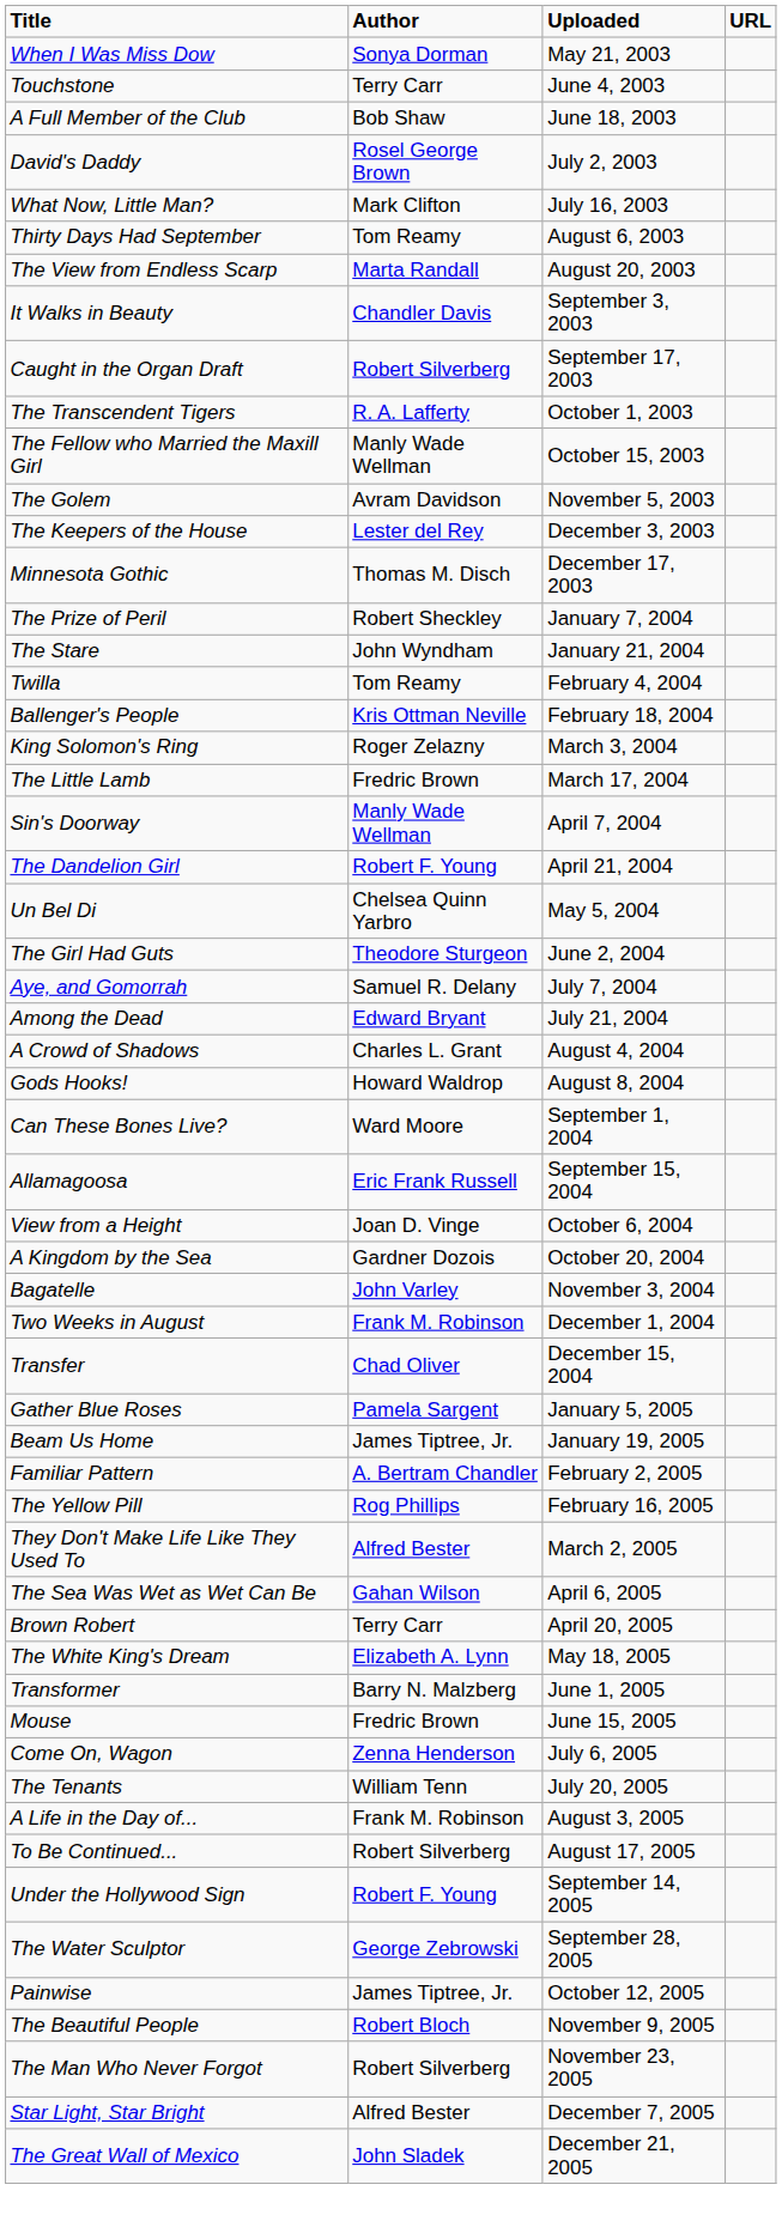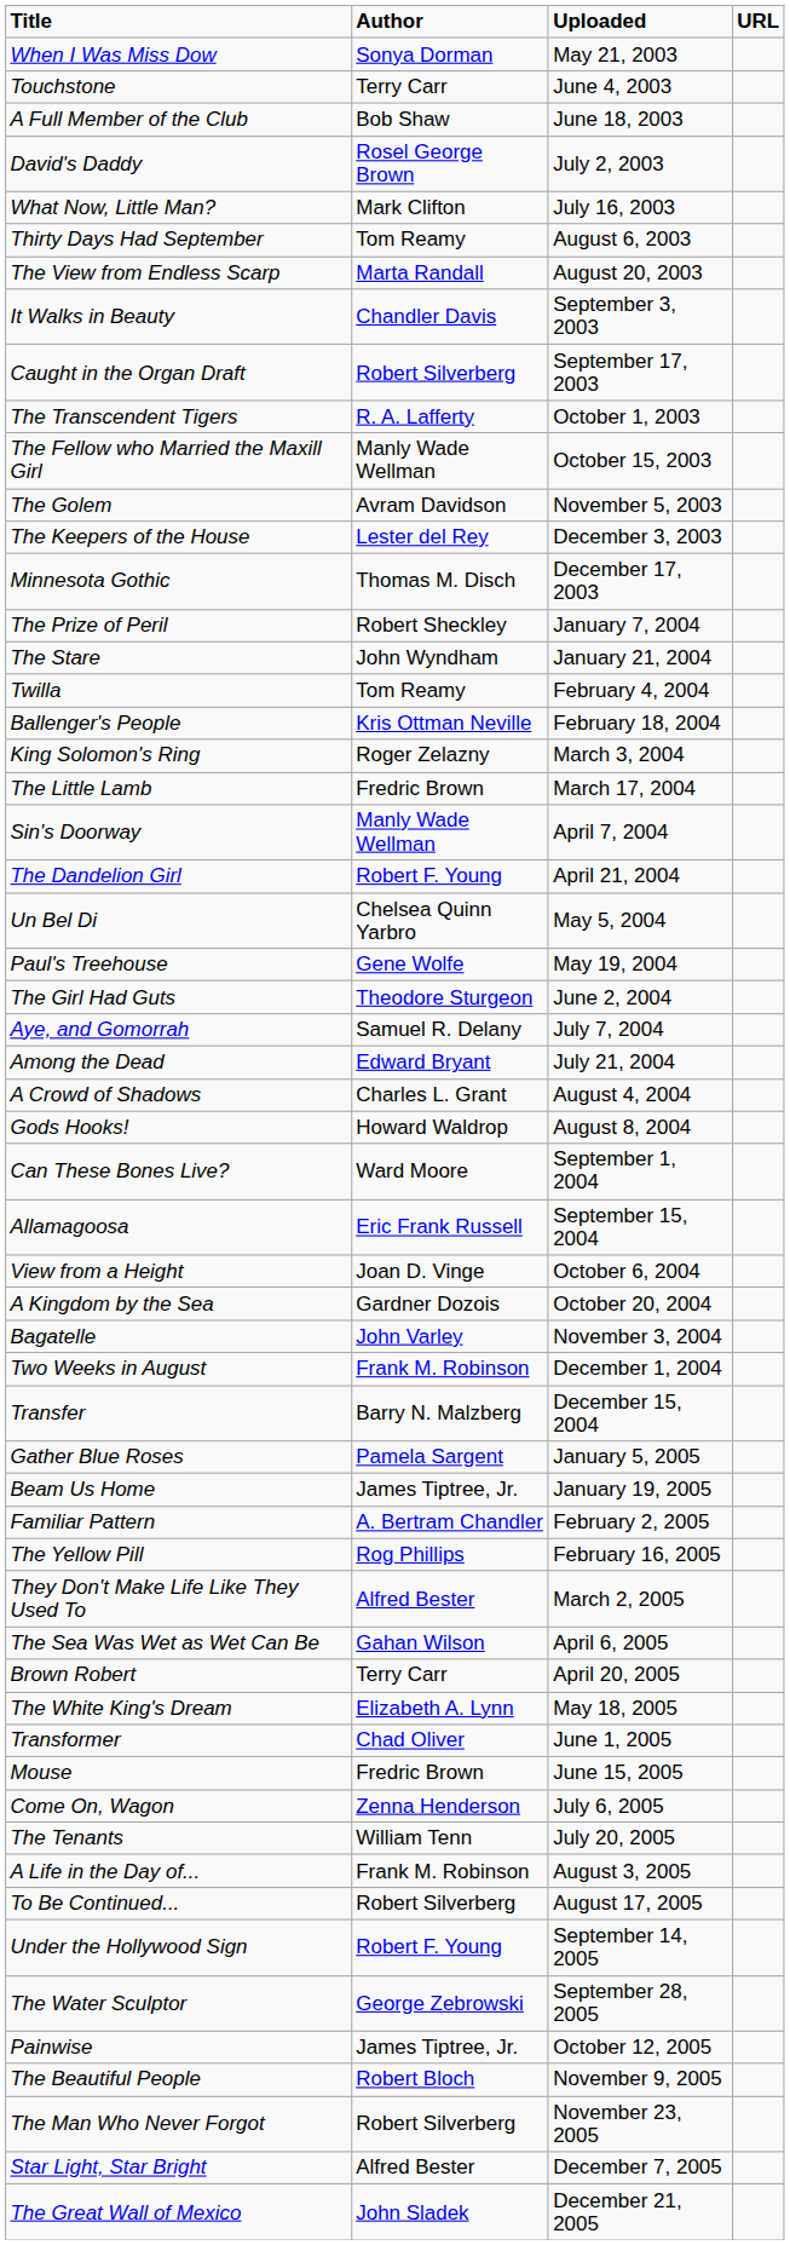+ row: Paul's Treehouse | Gene Wolfe | May 19, 2004
Transfer | Author: Chad Oliver -> Barry N. Malzberg
Transformer | Author: Barry N. Malzberg -> Chad Oliver
